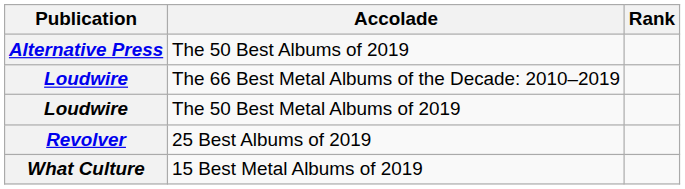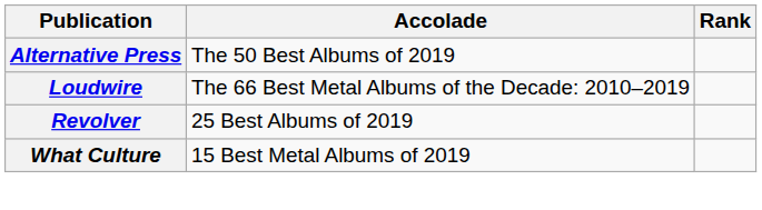- row: Loudwire | The 50 Best Metal Albums of 2019
